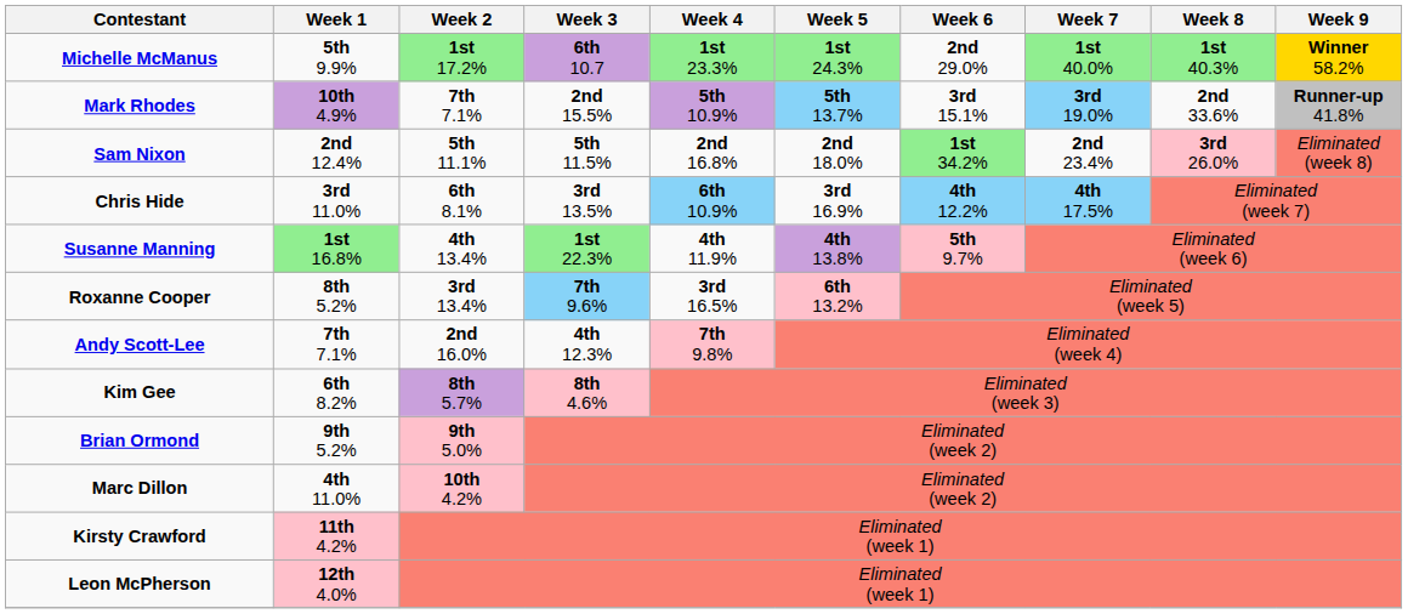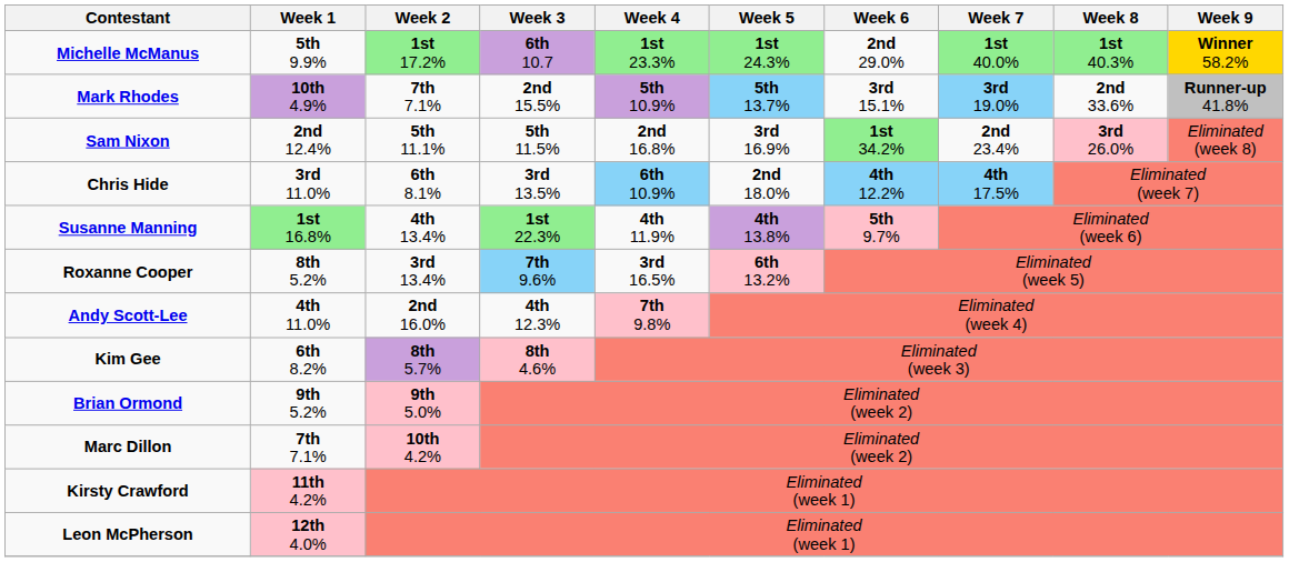Sam Nixon | Week 5: 2nd 18.0% -> 3rd 16.9%
Chris Hide | Week 5: 3rd 16.9% -> 2nd 18.0%
Andy Scott-Lee | Week 1: 7th 7.1% -> 4th 11.0%
Marc Dillon | Week 1: 4th 11.0% -> 7th 7.1%
